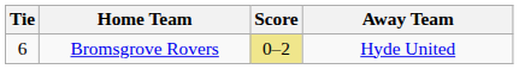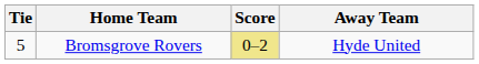Bromsgrove Rovers | Tie: 6 -> 5
